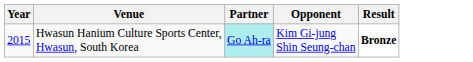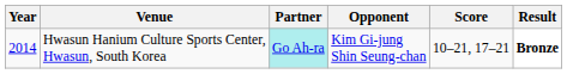+ column: Score | 10–21, 17–21
Hwasun Hanium Culture Sports Center, Hwasun, South Korea | Year: 2015 -> 2014
